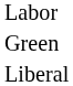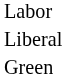rows swapped: Liberal <-> Green
